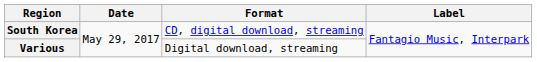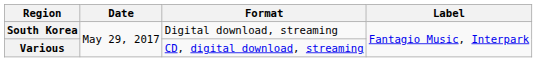South Korea | Format: CD, digital download, streaming -> Digital download, streaming
Various | Format: Digital download, streaming -> CD, digital download, streaming
